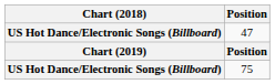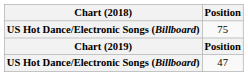rows swapped: 47 <-> 75
